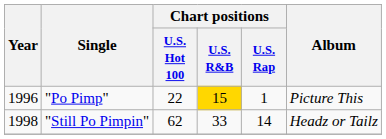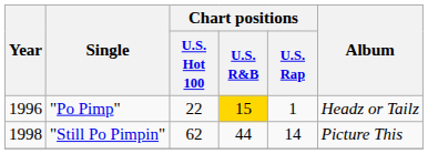"Po Pimp" | Album: Picture This -> Headz or Tailz
"Still Po Pimpin" | Chart positions / U.S. R&B: 33 -> 44
"Still Po Pimpin" | Album: Headz or Tailz -> Picture This
